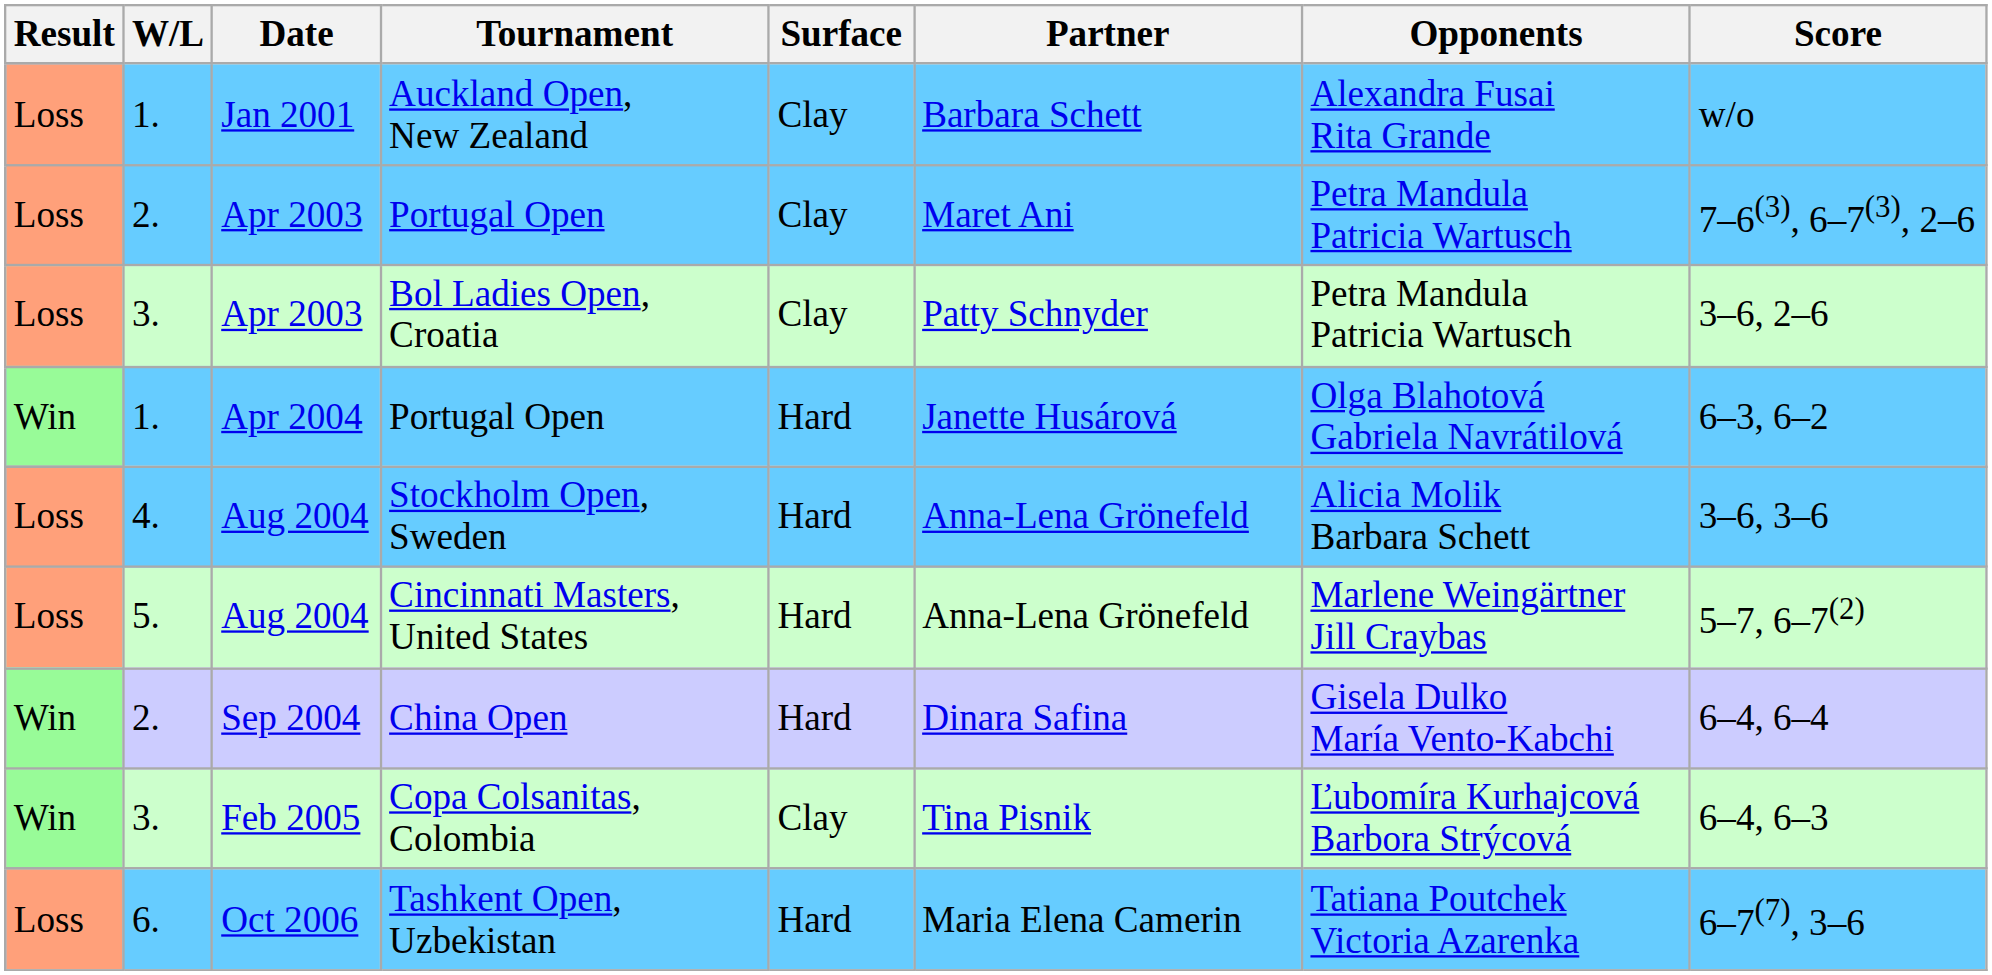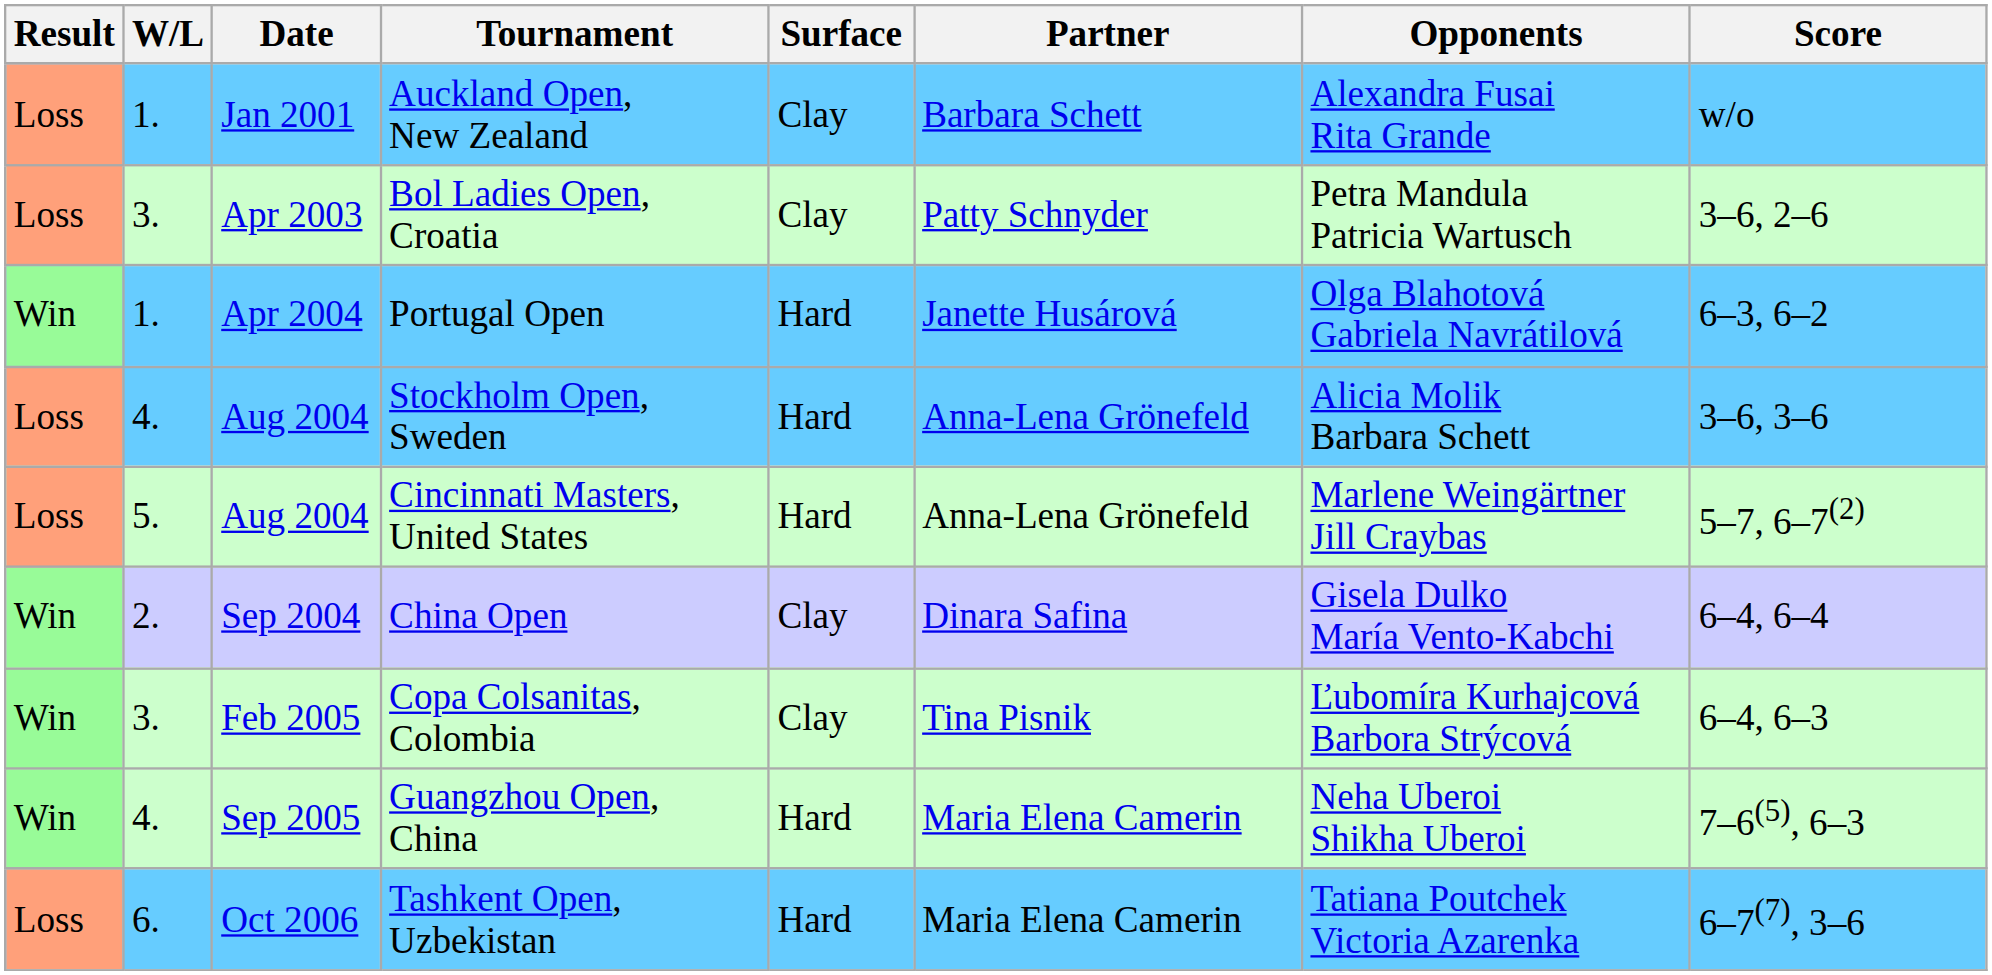- row: Loss | 2. | Apr 2003 | Portugal Open | Clay | Maret Ani | Petra Mandula Patricia Wartusch | 7–6(3), 6–7(3), 2–6
China Open | Surface: Hard -> Clay
+ row: Win | 4. | Sep 2005 | Guangzhou Open, China | Hard | Maria Elena Camerin | Neha Uberoi Shikha Uberoi | 7–6(5), 6–3
